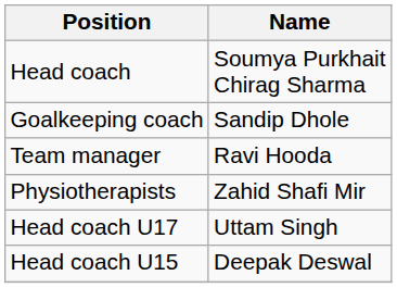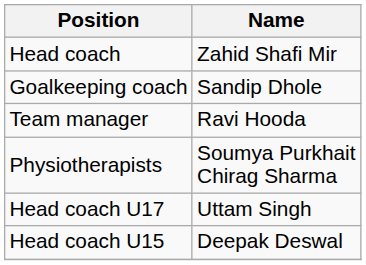Head coach | Name: Soumya Purkhait Chirag Sharma -> Zahid Shafi Mir
Physiotherapists | Name: Zahid Shafi Mir -> Soumya Purkhait Chirag Sharma
